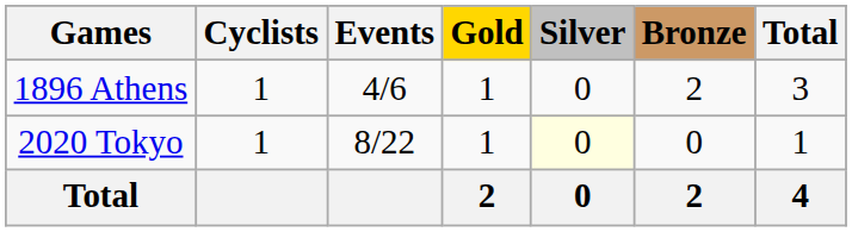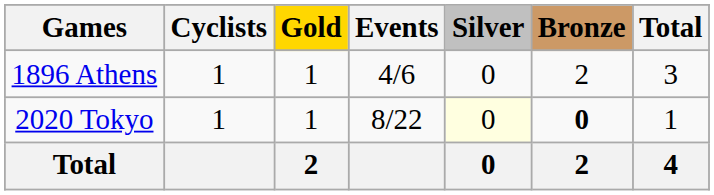columns swapped: Events <-> Gold
2020 Tokyo | Bronze: normal -> bold
